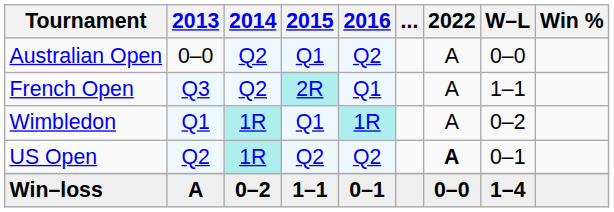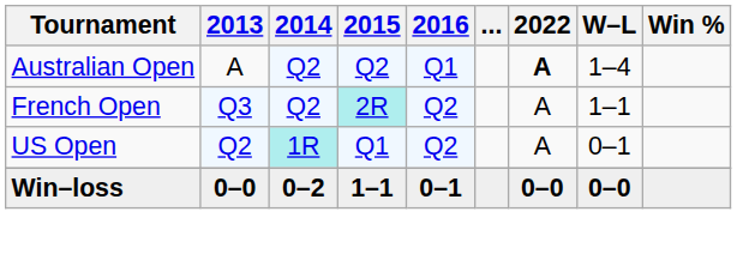Australian Open | 2013: 0–0 -> A
Australian Open | 2015: Q1 -> Q2
Australian Open | 2016: Q2 -> Q1
Australian Open | 2022: normal -> bold
Australian Open | W–L: 0–0 -> 1–4
French Open | 2016: Q1 -> Q2
- row: Wimbledon | Q1 | 1R | Q1 | 1R | A | 0–2
US Open | 2015: Q2 -> Q1
US Open | 2022: bold -> normal
Win–loss | 2013: A -> 0–0
Win–loss | W–L: 1–4 -> 0–0
